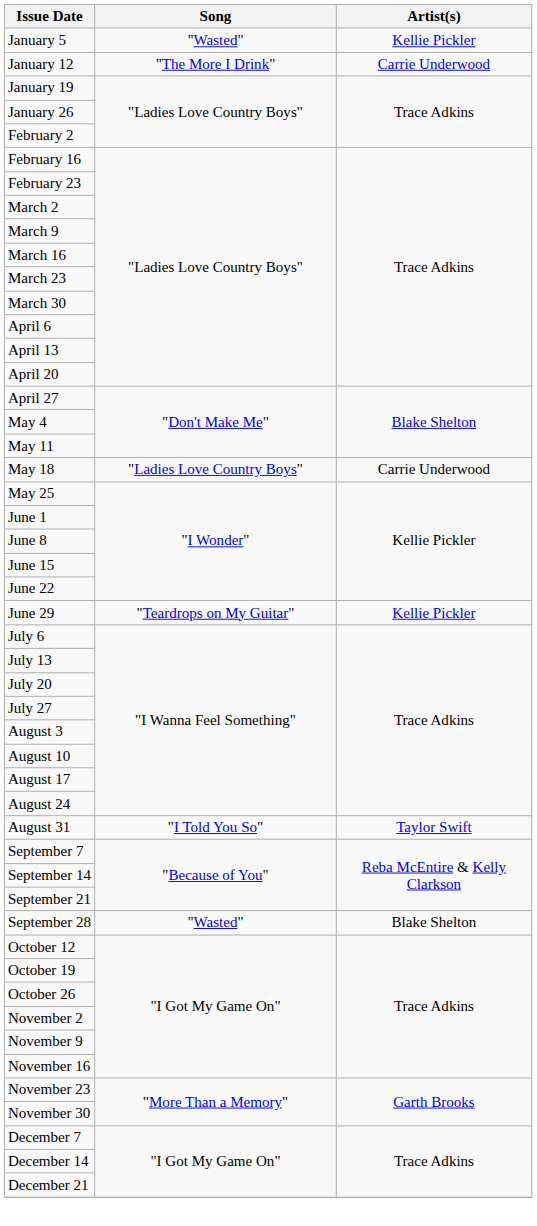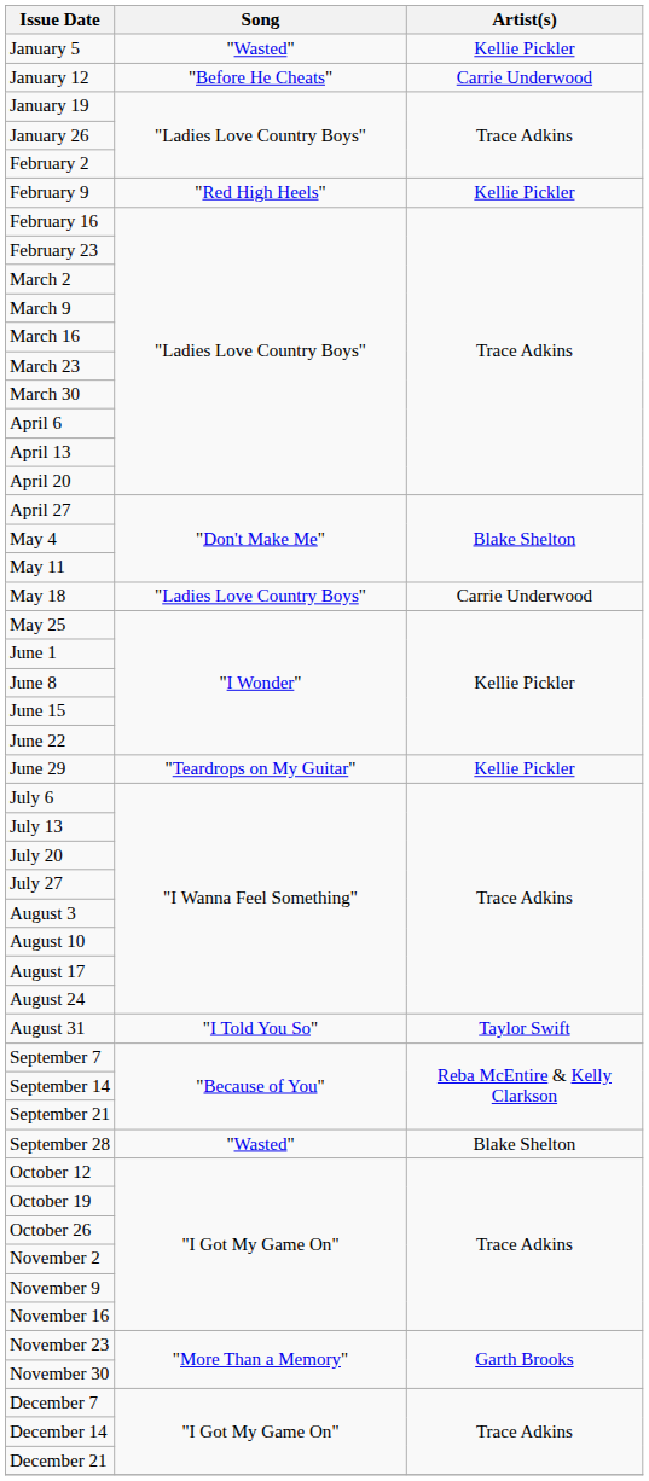January 12 | Song: "The More I Drink" -> "Before He Cheats"
+ row: February 9 | "Red High Heels" | Kellie Pickler
